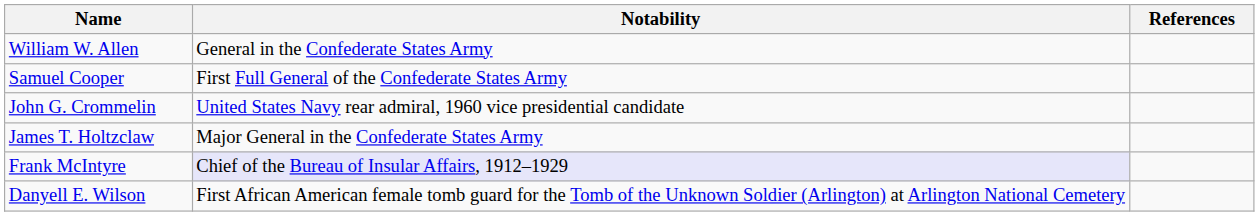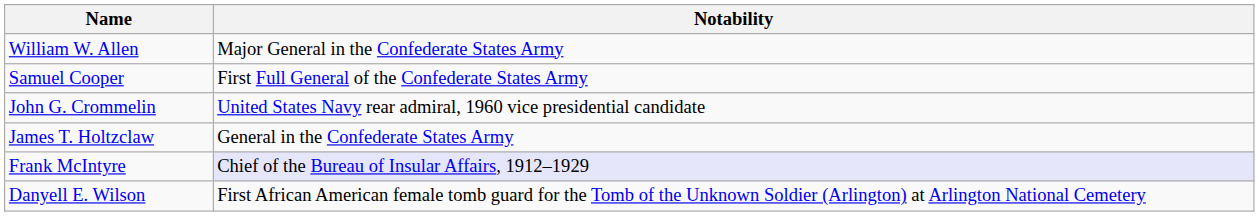- column: References
William W. Allen | Notability: General in the Confederate States Army -> Major General in the Confederate States Army
James T. Holtzclaw | Notability: Major General in the Confederate States Army -> General in the Confederate States Army
